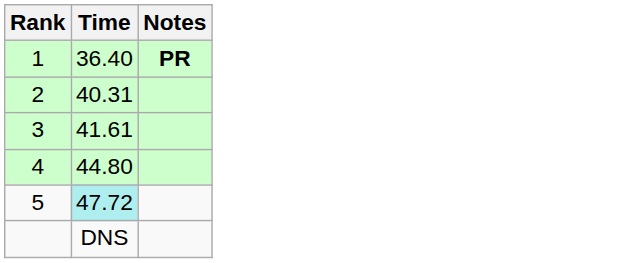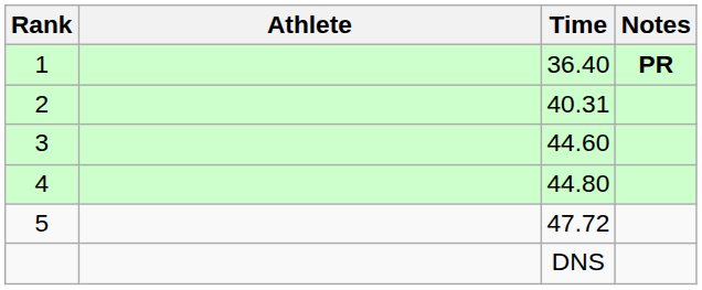+ column: Athlete
3 | Time: 41.61 -> 44.60
5 | Time: paleturquoise background -> no background
